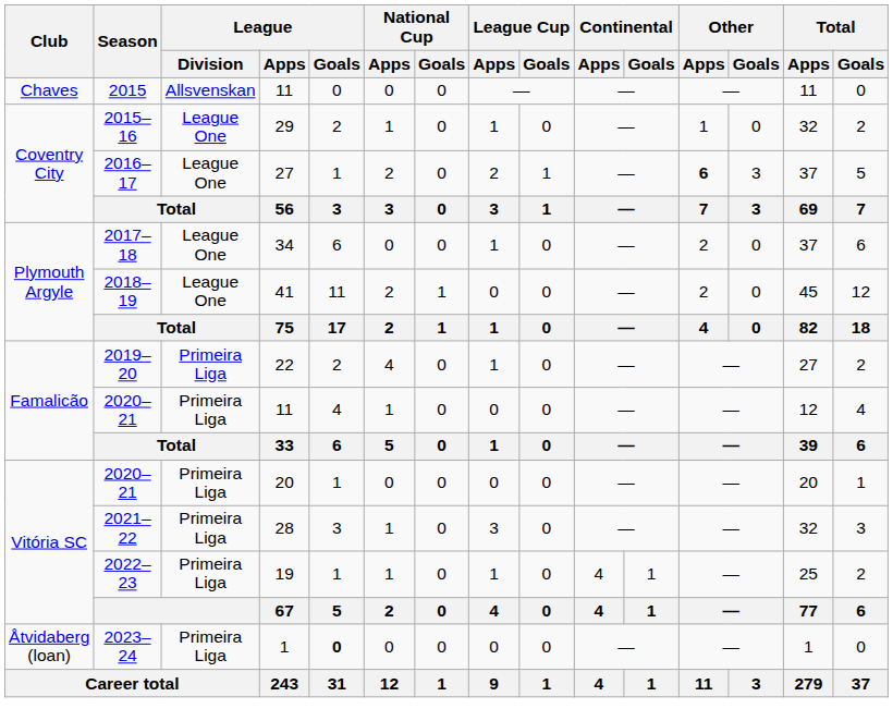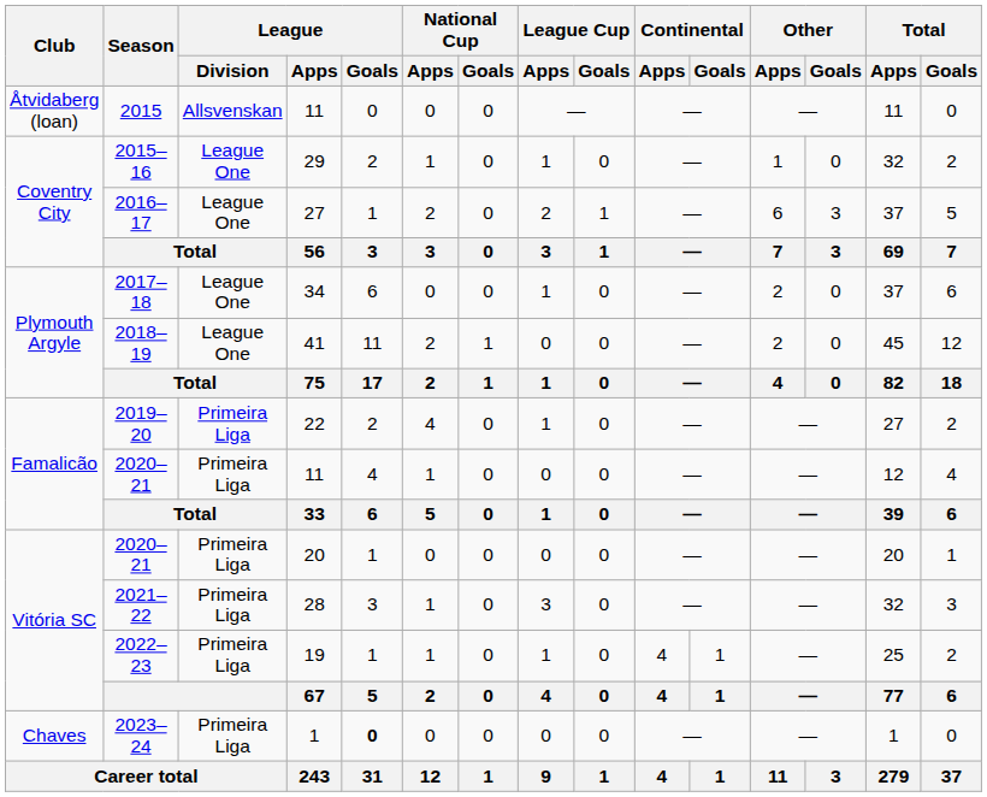2015 | Club: Chaves -> Åtvidaberg (loan)
2016–17 | Other / Apps: bold -> normal
2023–24 | Club: Åtvidaberg (loan) -> Chaves
